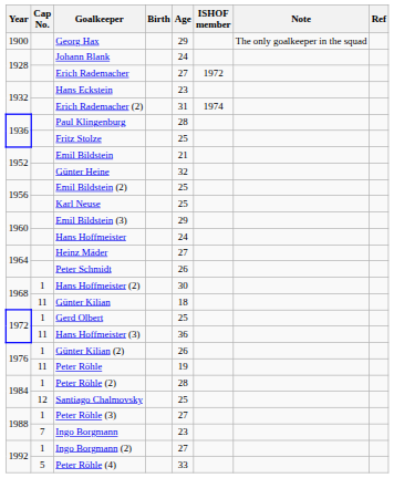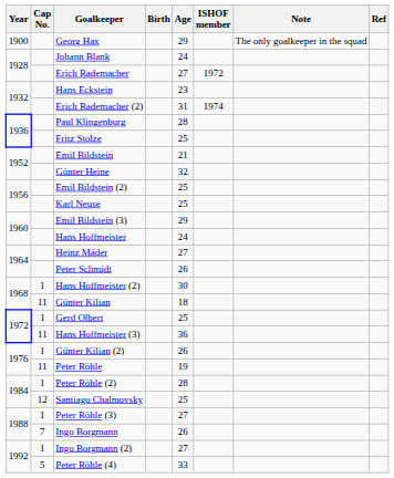Ingo Borgmann | Age: 23 -> 26
